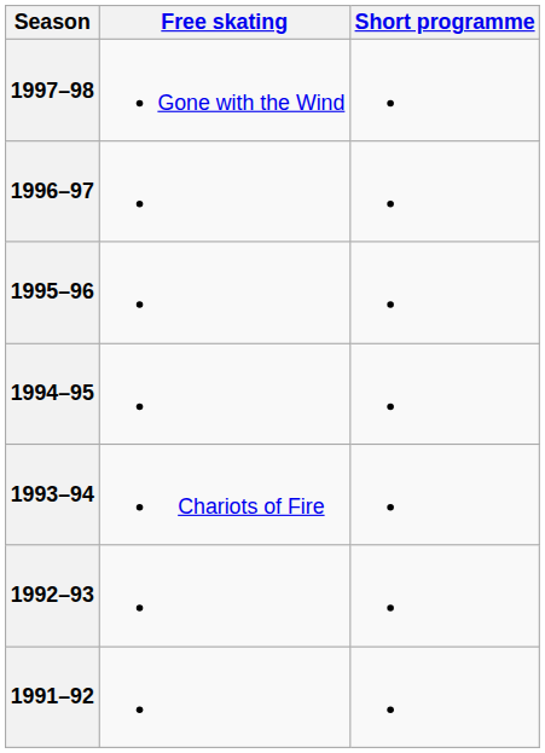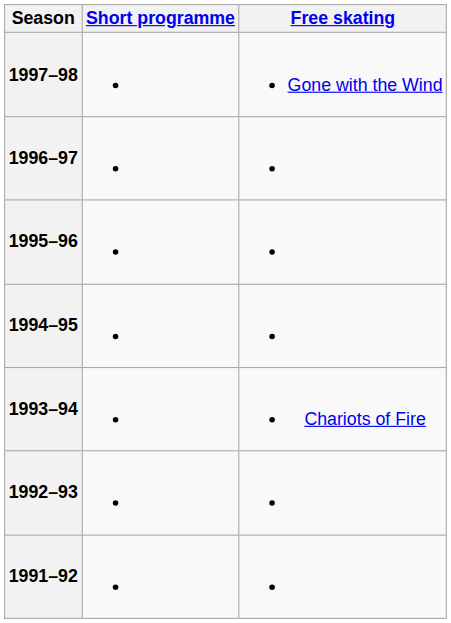columns swapped: Short programme <-> Free skating
